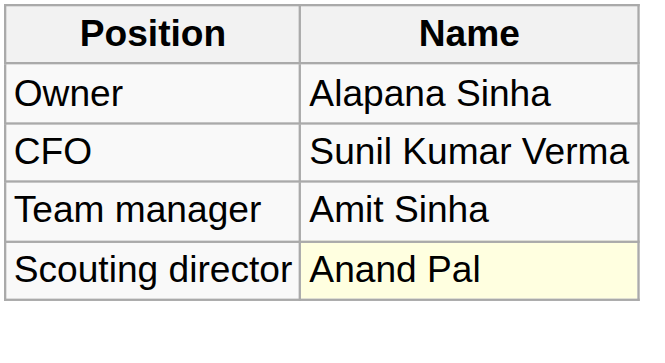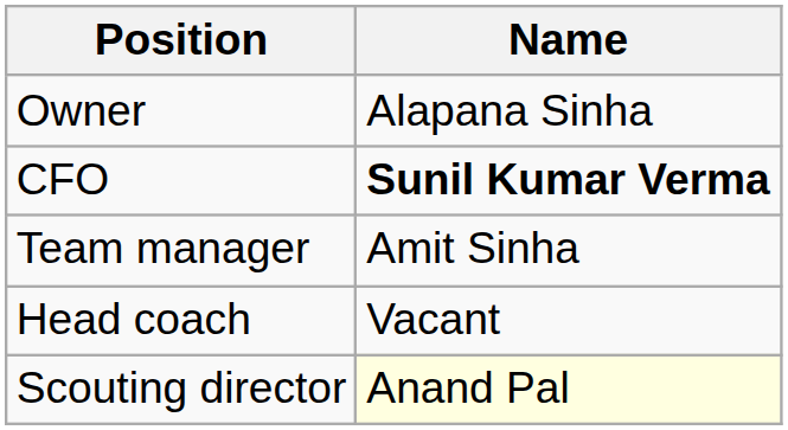CFO | Name: normal -> bold
+ row: Head coach | Vacant
